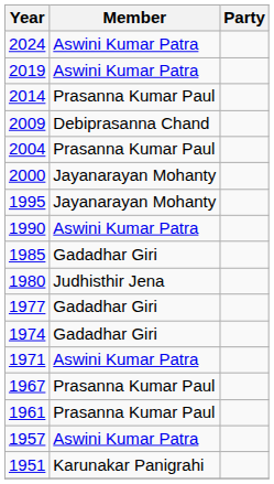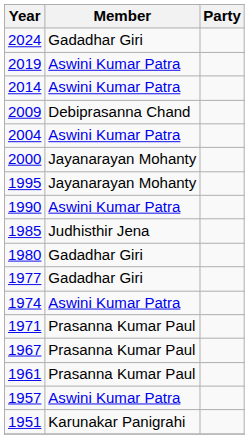2024 | Member: Aswini Kumar Patra -> Gadadhar Giri
2014 | Member: Prasanna Kumar Paul -> Aswini Kumar Patra
2004 | Member: Prasanna Kumar Paul -> Aswini Kumar Patra
1985 | Member: Gadadhar Giri -> Judhisthir Jena
1980 | Member: Judhisthir Jena -> Gadadhar Giri
1974 | Member: Gadadhar Giri -> Aswini Kumar Patra
1971 | Member: Aswini Kumar Patra -> Prasanna Kumar Paul
